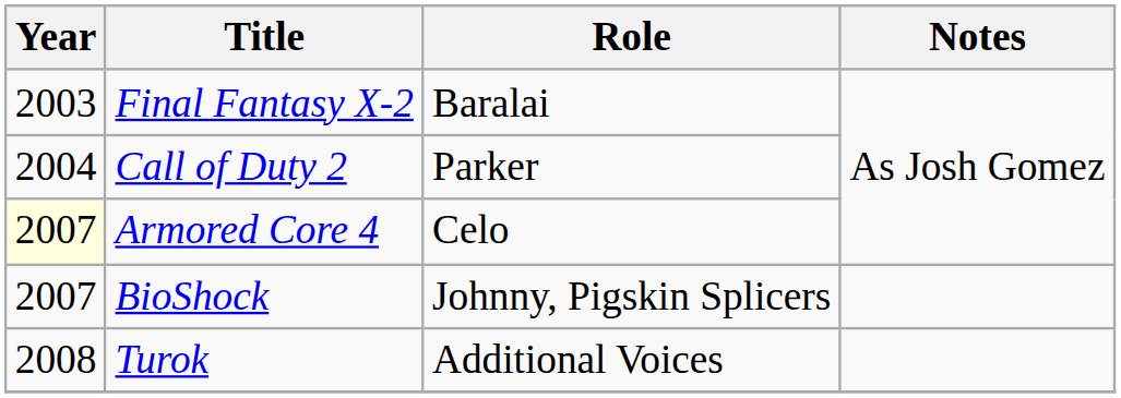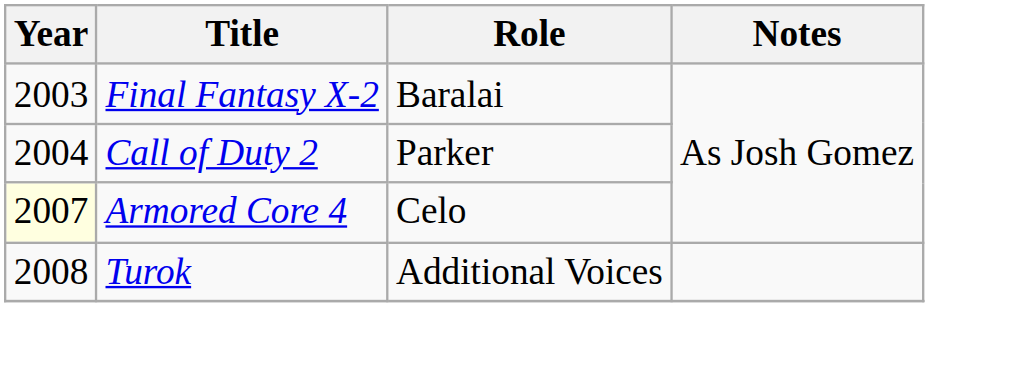- row: 2007 | BioShock | Johnny, Pigskin Splicers
